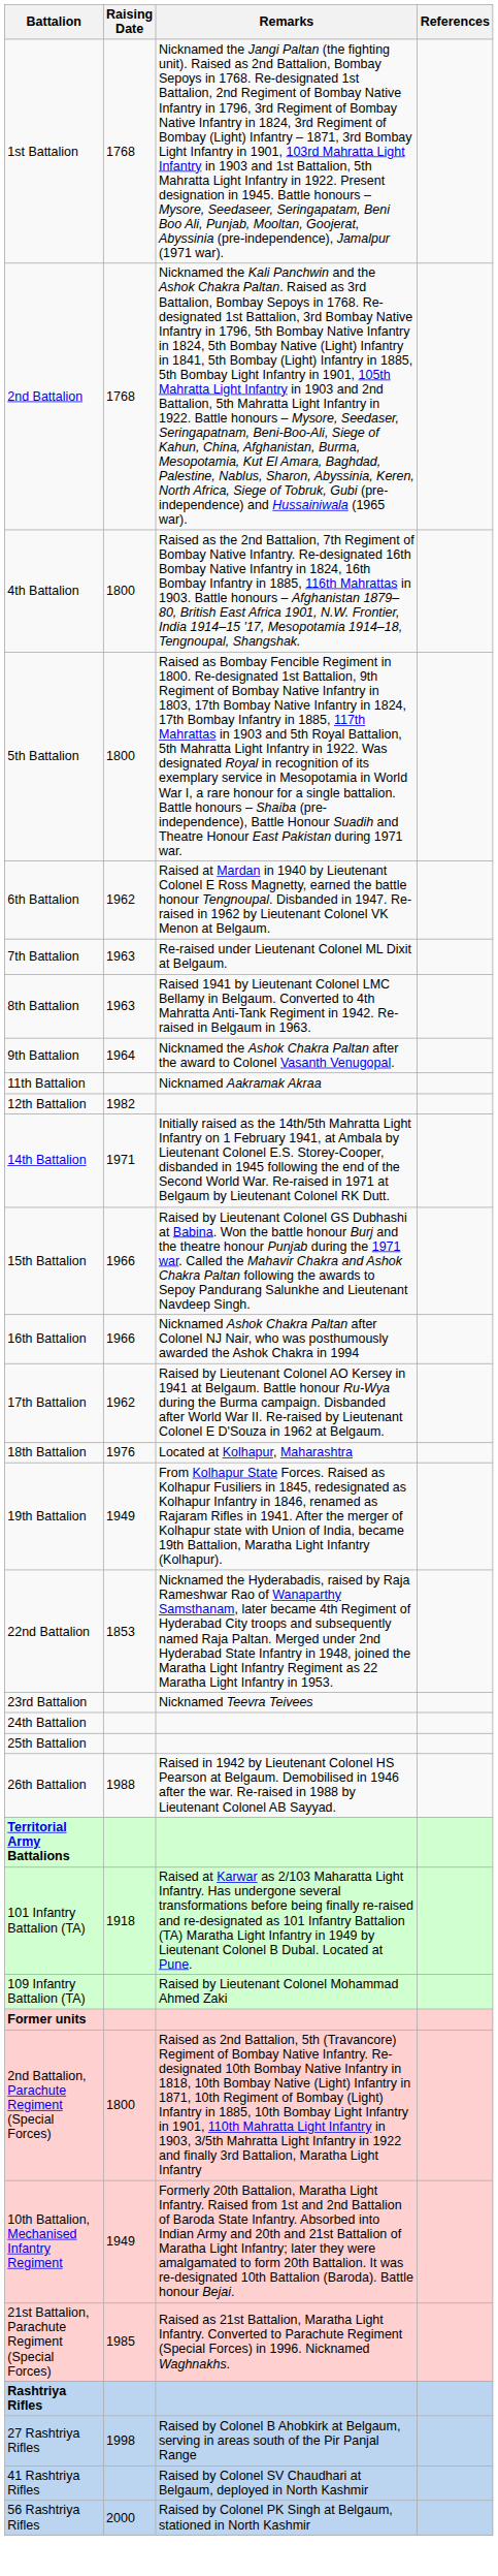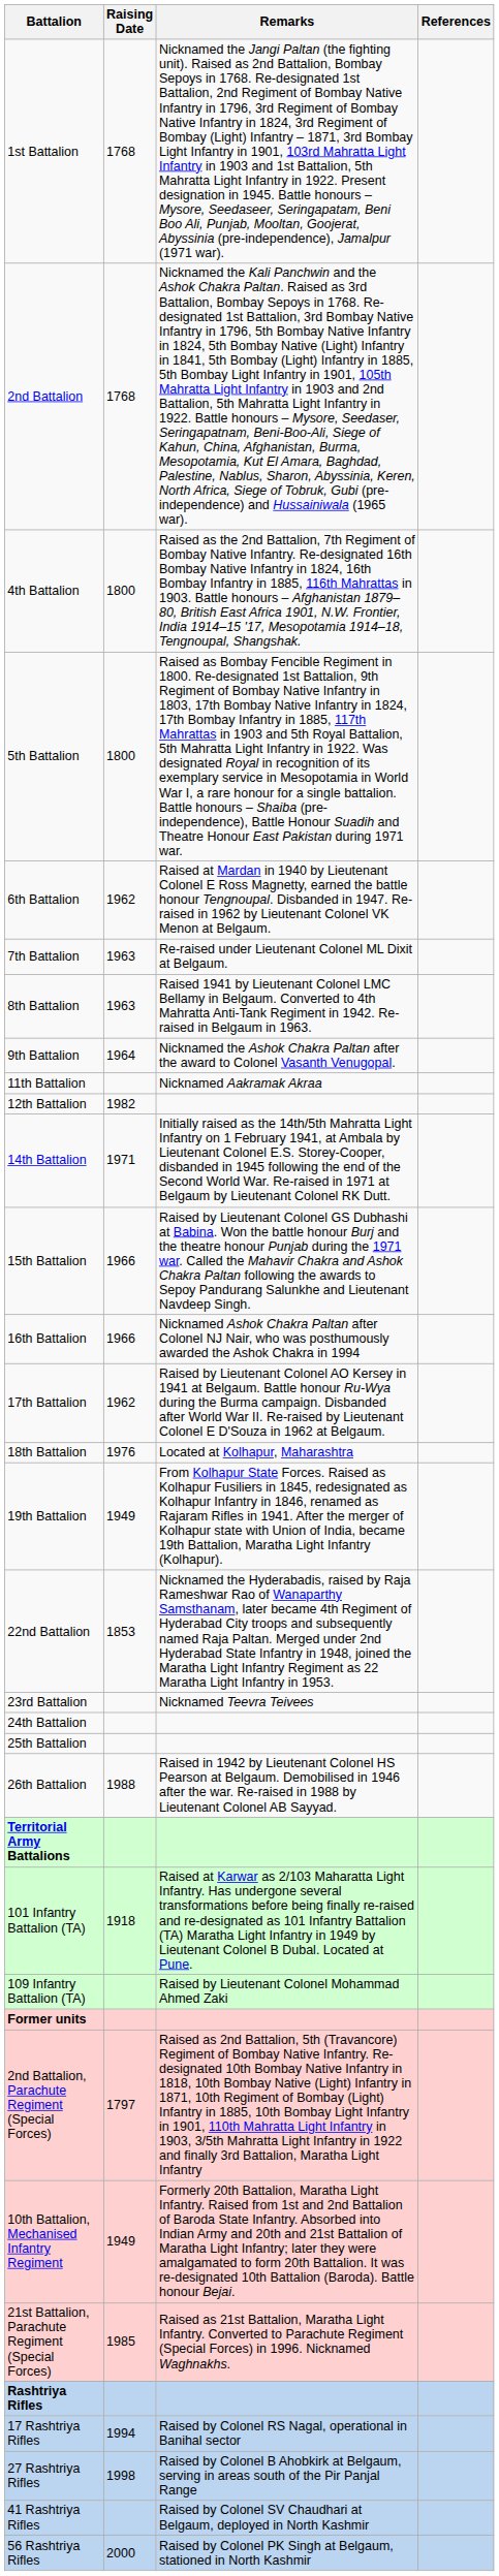2nd Battalion, Parachute Regiment (Special Forces) | Raising Date: 1800 -> 1797
+ row: 17 Rashtriya Rifles | 1994 | Raised by Colonel RS Nagal, operational in Banihal sector
